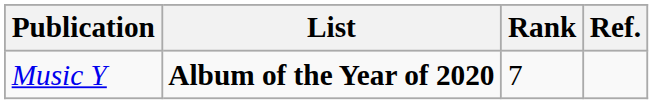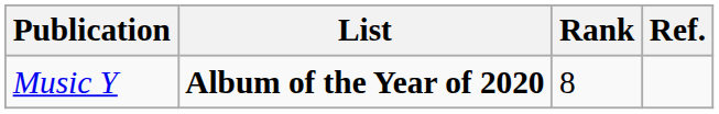Music Y | Rank: 7 -> 8
